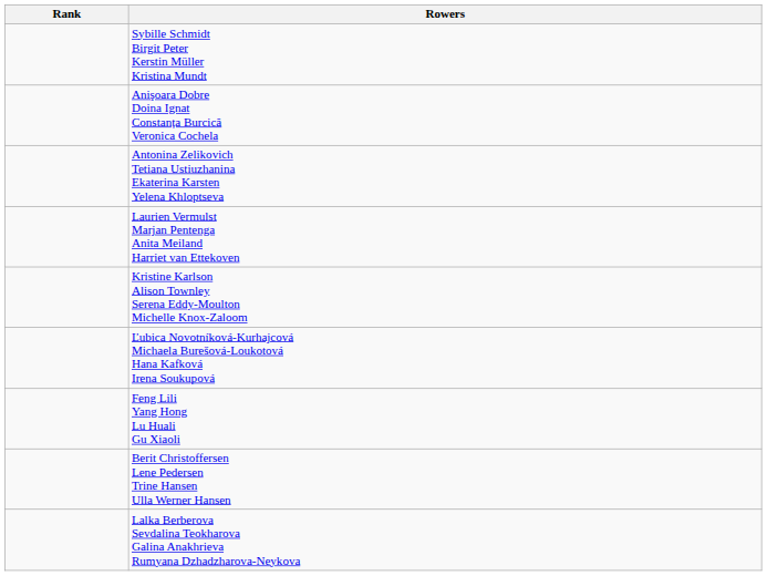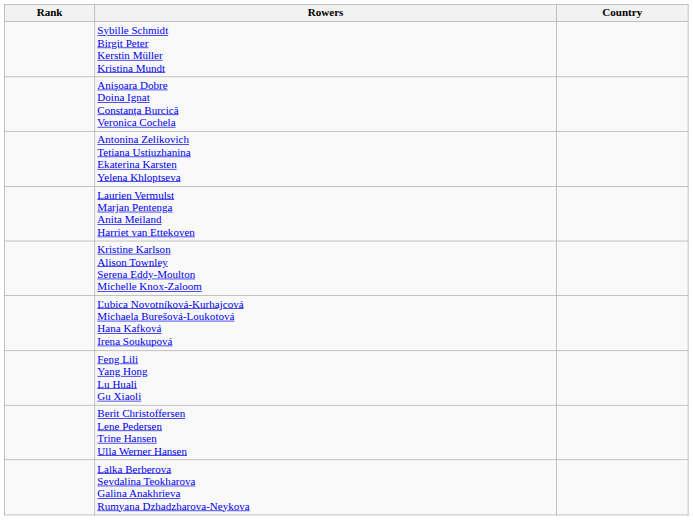+ column: Country
